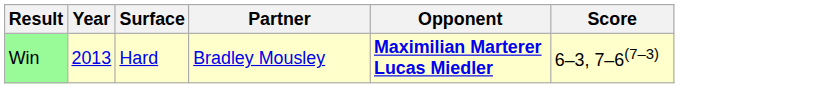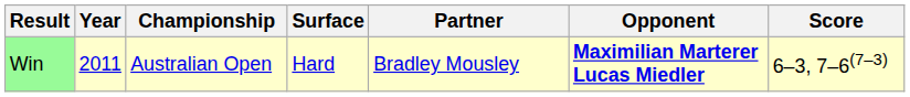+ column: Championship | Australian Open
Win | Year: 2013 -> 2011
